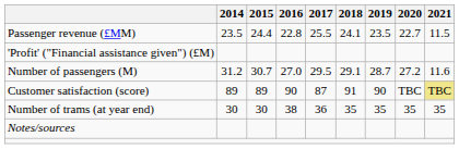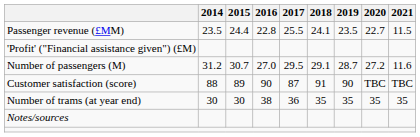Customer satisfaction (score) | 2014: 89 -> 88
Customer satisfaction (score) | 2021: khaki background -> no background
